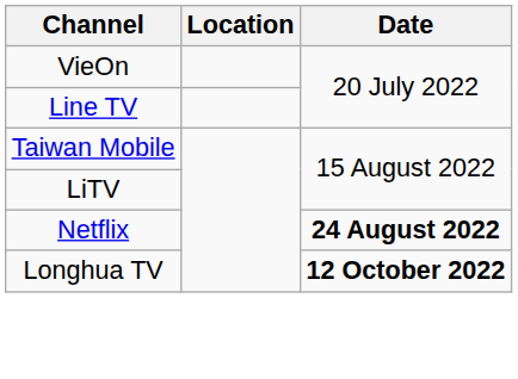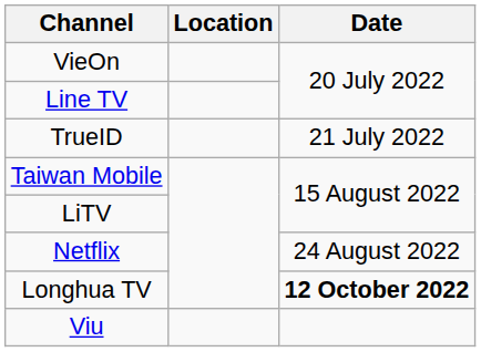+ row: TrueID | 21 July 2022
Netflix | Date: bold -> normal
+ row: Viu
